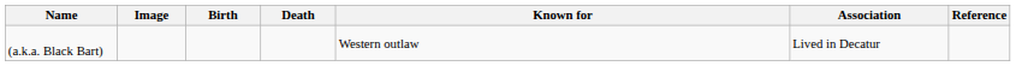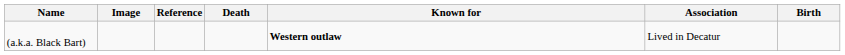columns swapped: Birth <-> Reference
(a.k.a. Black Bart) | Known for: normal -> bold
